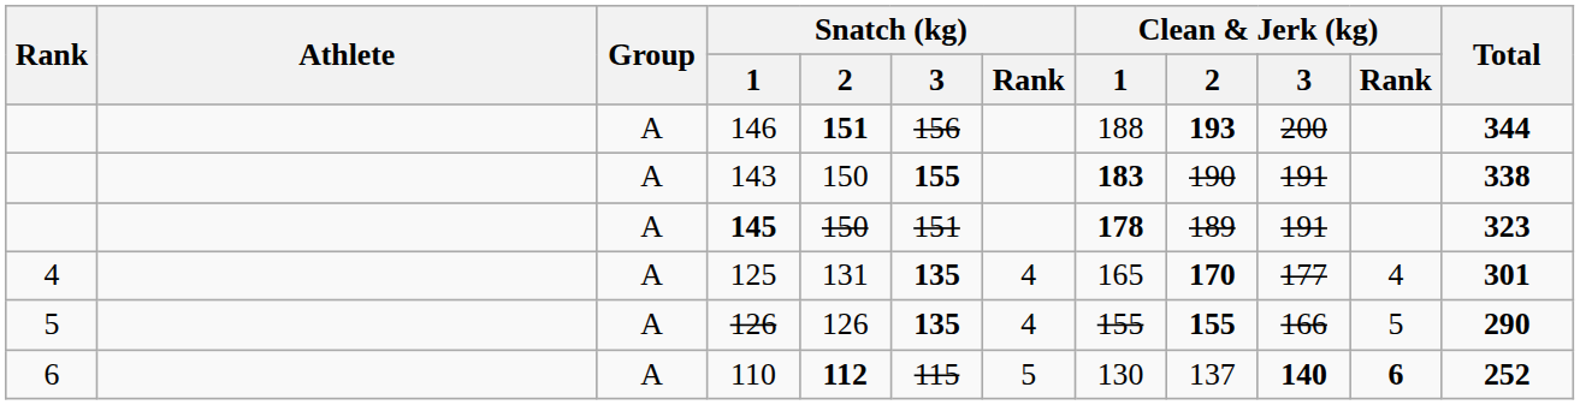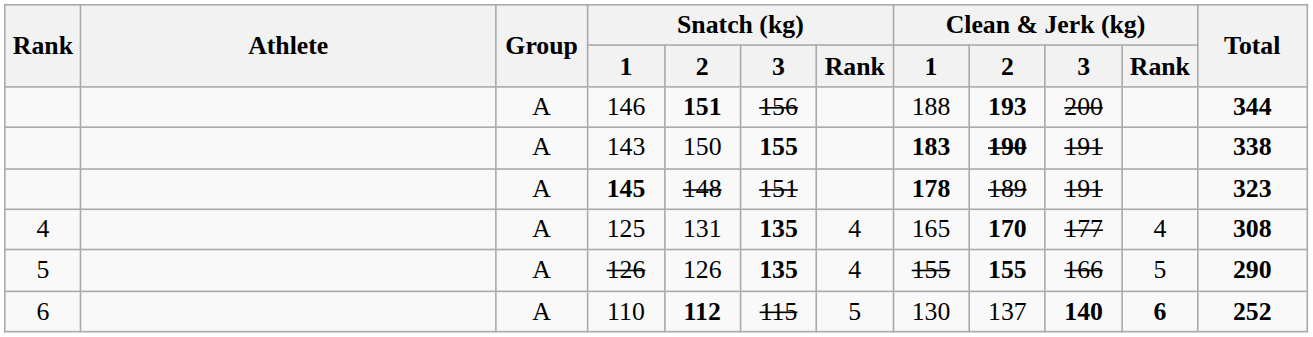143 | Clean & Jerk (kg) / 2: normal -> bold
145 | Snatch (kg) / 2: 150 -> 148
125 | Total: 301 -> 308
